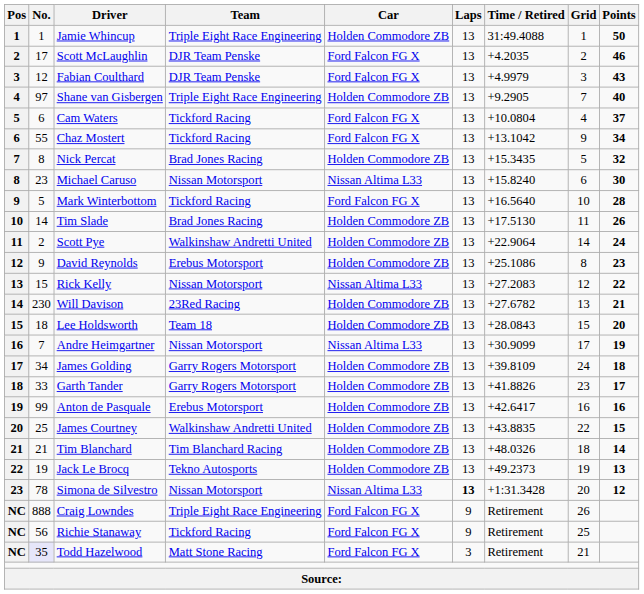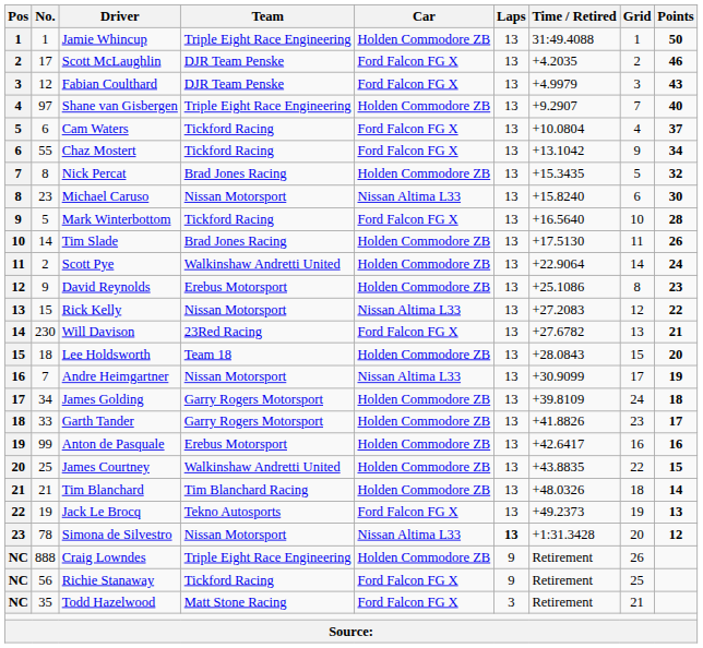Shane van Gisbergen | Time / Retired: +9.2905 -> +9.2907
Will Davison | Car: Holden Commodore ZB -> Ford Falcon FG X
Jack Le Brocq | Car: Holden Commodore ZB -> Ford Falcon FG X
Craig Lowndes | Car: Ford Falcon FG X -> Holden Commodore ZB
Todd Hazelwood | No.: lavender background -> no background
